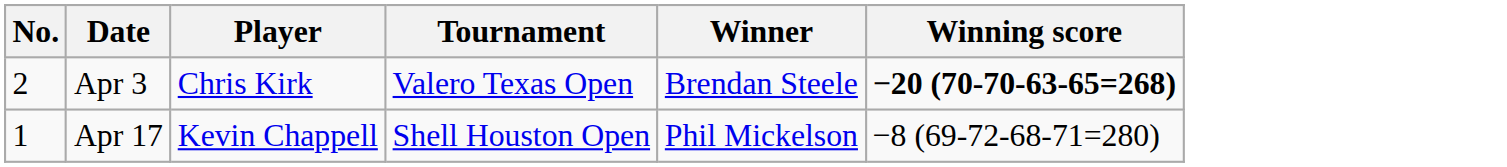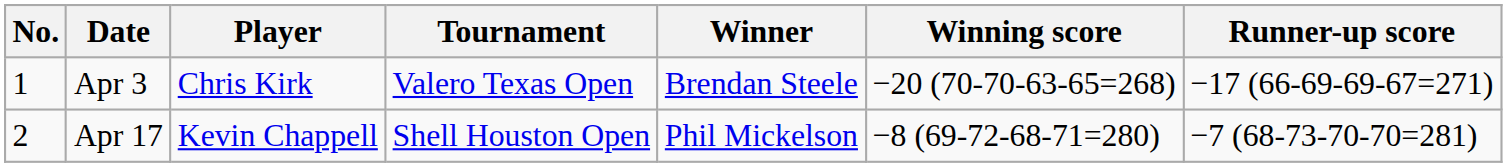+ column: Runner-up score | −17 (66-69-69-67=271) | −7 (68-73-70-70=281)
Apr 3 | No.: 2 -> 1
Apr 3 | Winning score: bold -> normal
Apr 17 | No.: 1 -> 2
